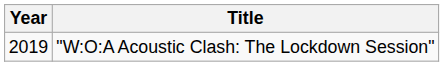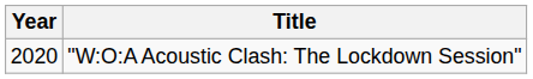"W:O:A Acoustic Clash: The Lockdown Session" | Year: 2019 -> 2020
